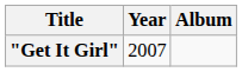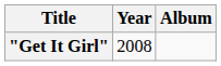"Get It Girl" | Year: 2007 -> 2008
